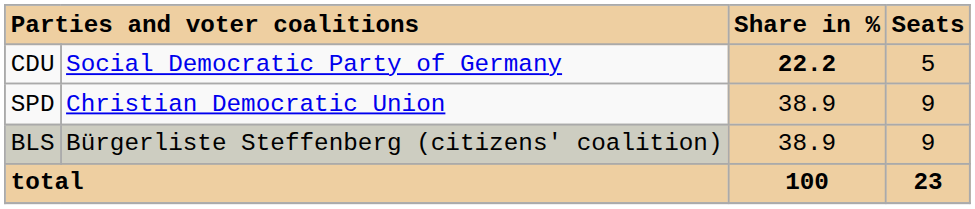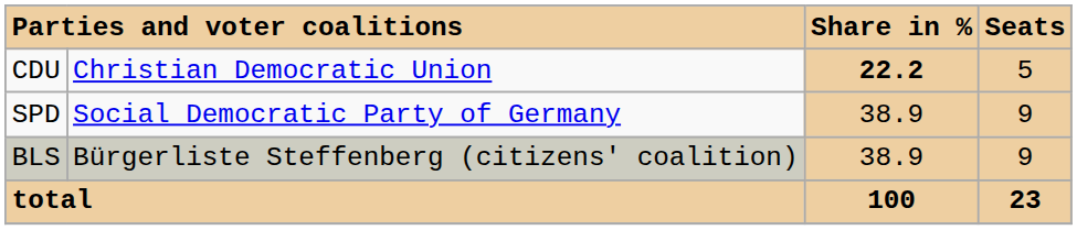CDU | column 2: Social Democratic Party of Germany -> Christian Democratic Union
SPD | column 2: Christian Democratic Union -> Social Democratic Party of Germany
